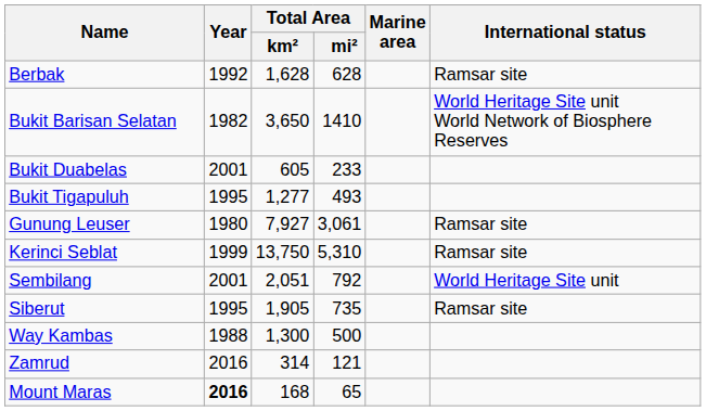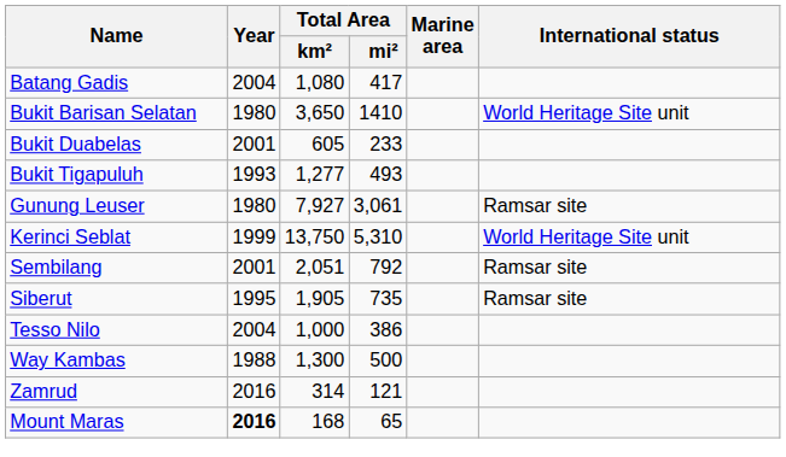+ row: Batang Gadis | 2004 | 1,080 | 417
- row: Berbak | 1992 | 1,628 | 628 | Ramsar site
Bukit Barisan Selatan | Year: 1982 -> 1980
Bukit Barisan Selatan | International status: World Heritage Site unit World Network of Biosphere Reserves -> World Heritage Site unit
Bukit Tigapuluh | Year: 1995 -> 1993
Kerinci Seblat | International status: Ramsar site -> World Heritage Site unit
Sembilang | International status: World Heritage Site unit -> Ramsar site
+ row: Tesso Nilo | 2004 | 1,000 | 386
